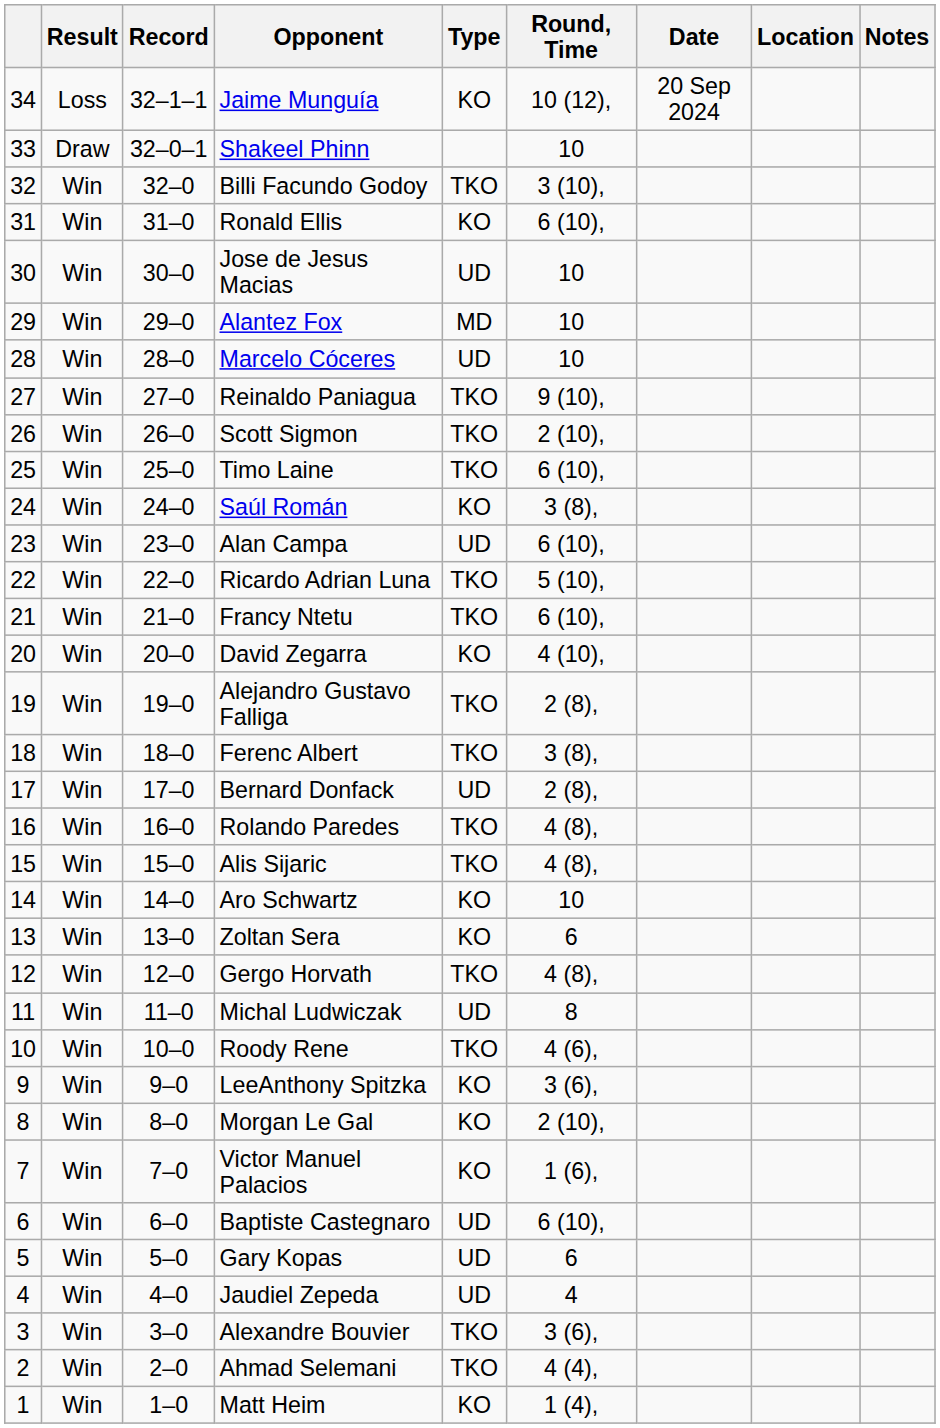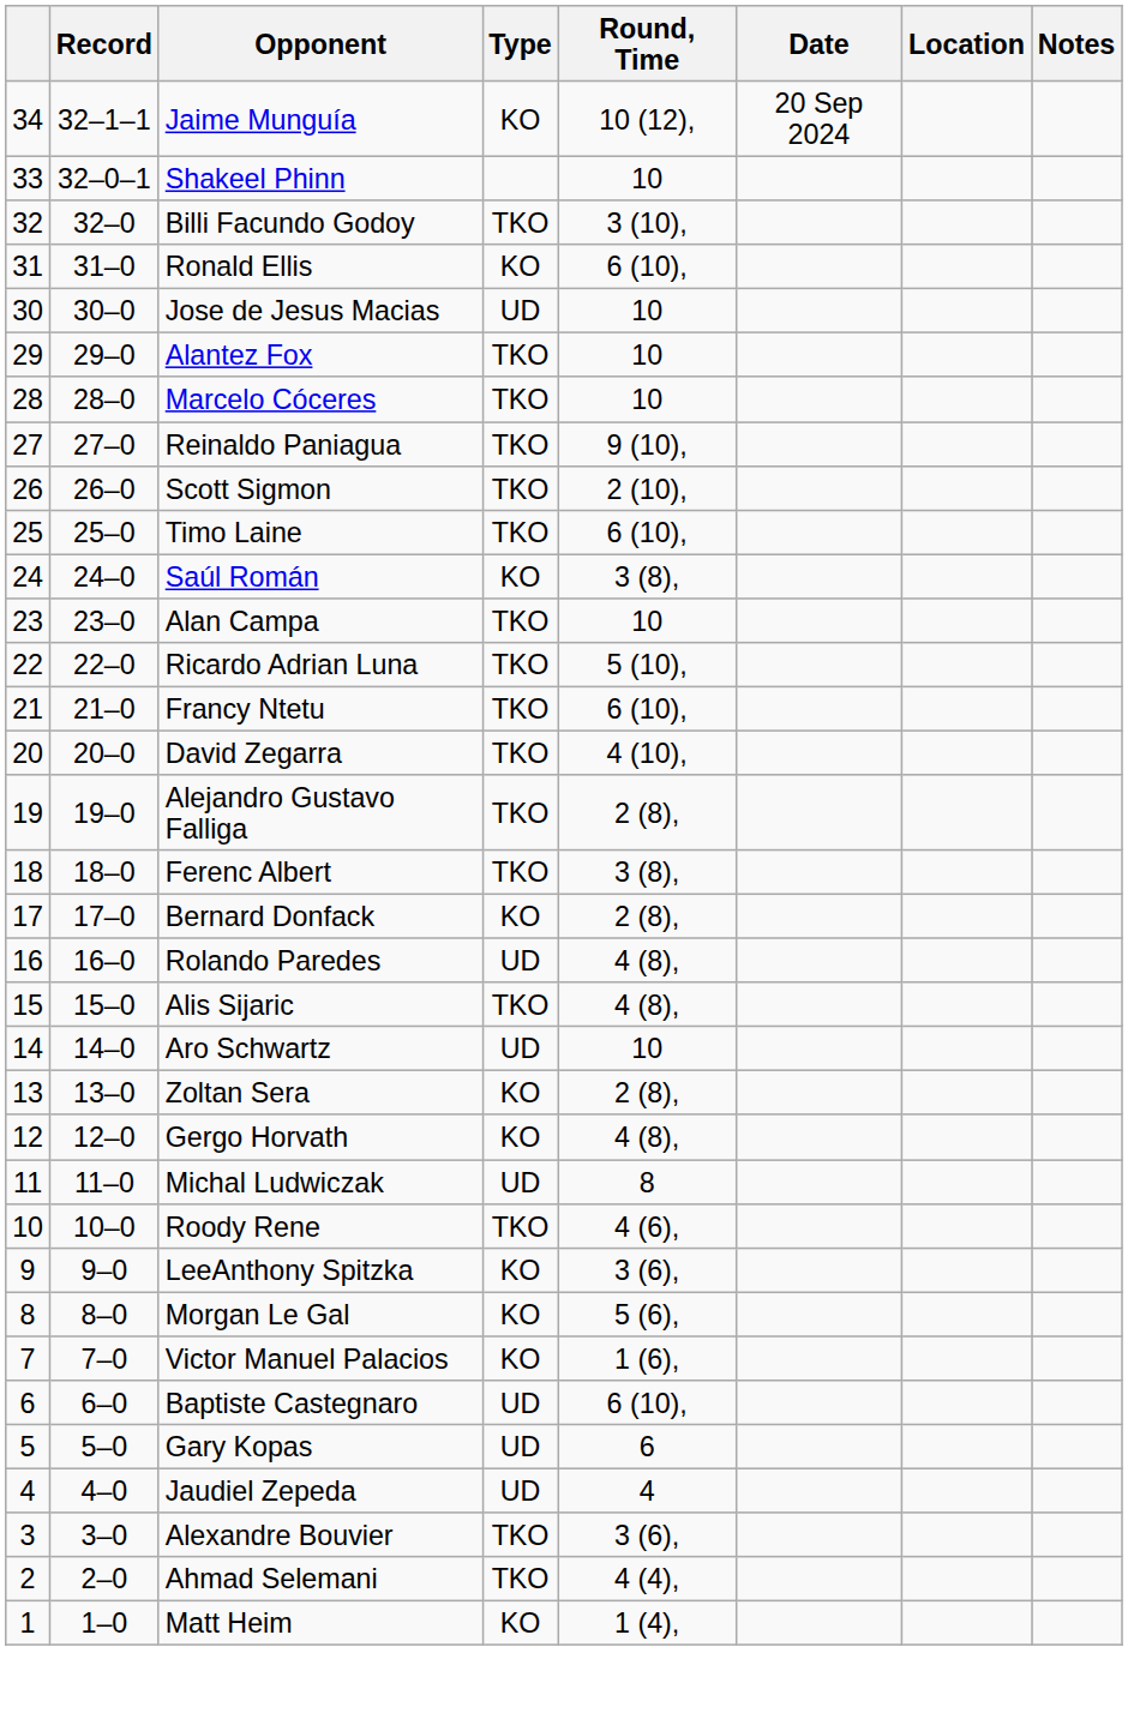- column: Result | Loss | Draw | Win | Win | Win | Win | Win | Win | Win | Win | Win | Win | Win | Win | Win | Win | Win | Win | Win | Win | Win | Win | Win | Win | Win | Win | Win | Win | Win | Win | Win | Win | Win | Win
Alantez Fox | Type: MD -> TKO
Marcelo Cóceres | Type: UD -> TKO
Alan Campa | Type: UD -> TKO
Alan Campa | Round, Time: 6 (10), -> 10
David Zegarra | Type: KO -> TKO
Bernard Donfack | Type: UD -> KO
Rolando Paredes | Type: TKO -> UD
Aro Schwartz | Type: KO -> UD
Zoltan Sera | Round, Time: 6 -> 2 (8),
Gergo Horvath | Type: TKO -> KO
Morgan Le Gal | Round, Time: 2 (10), -> 5 (6),
